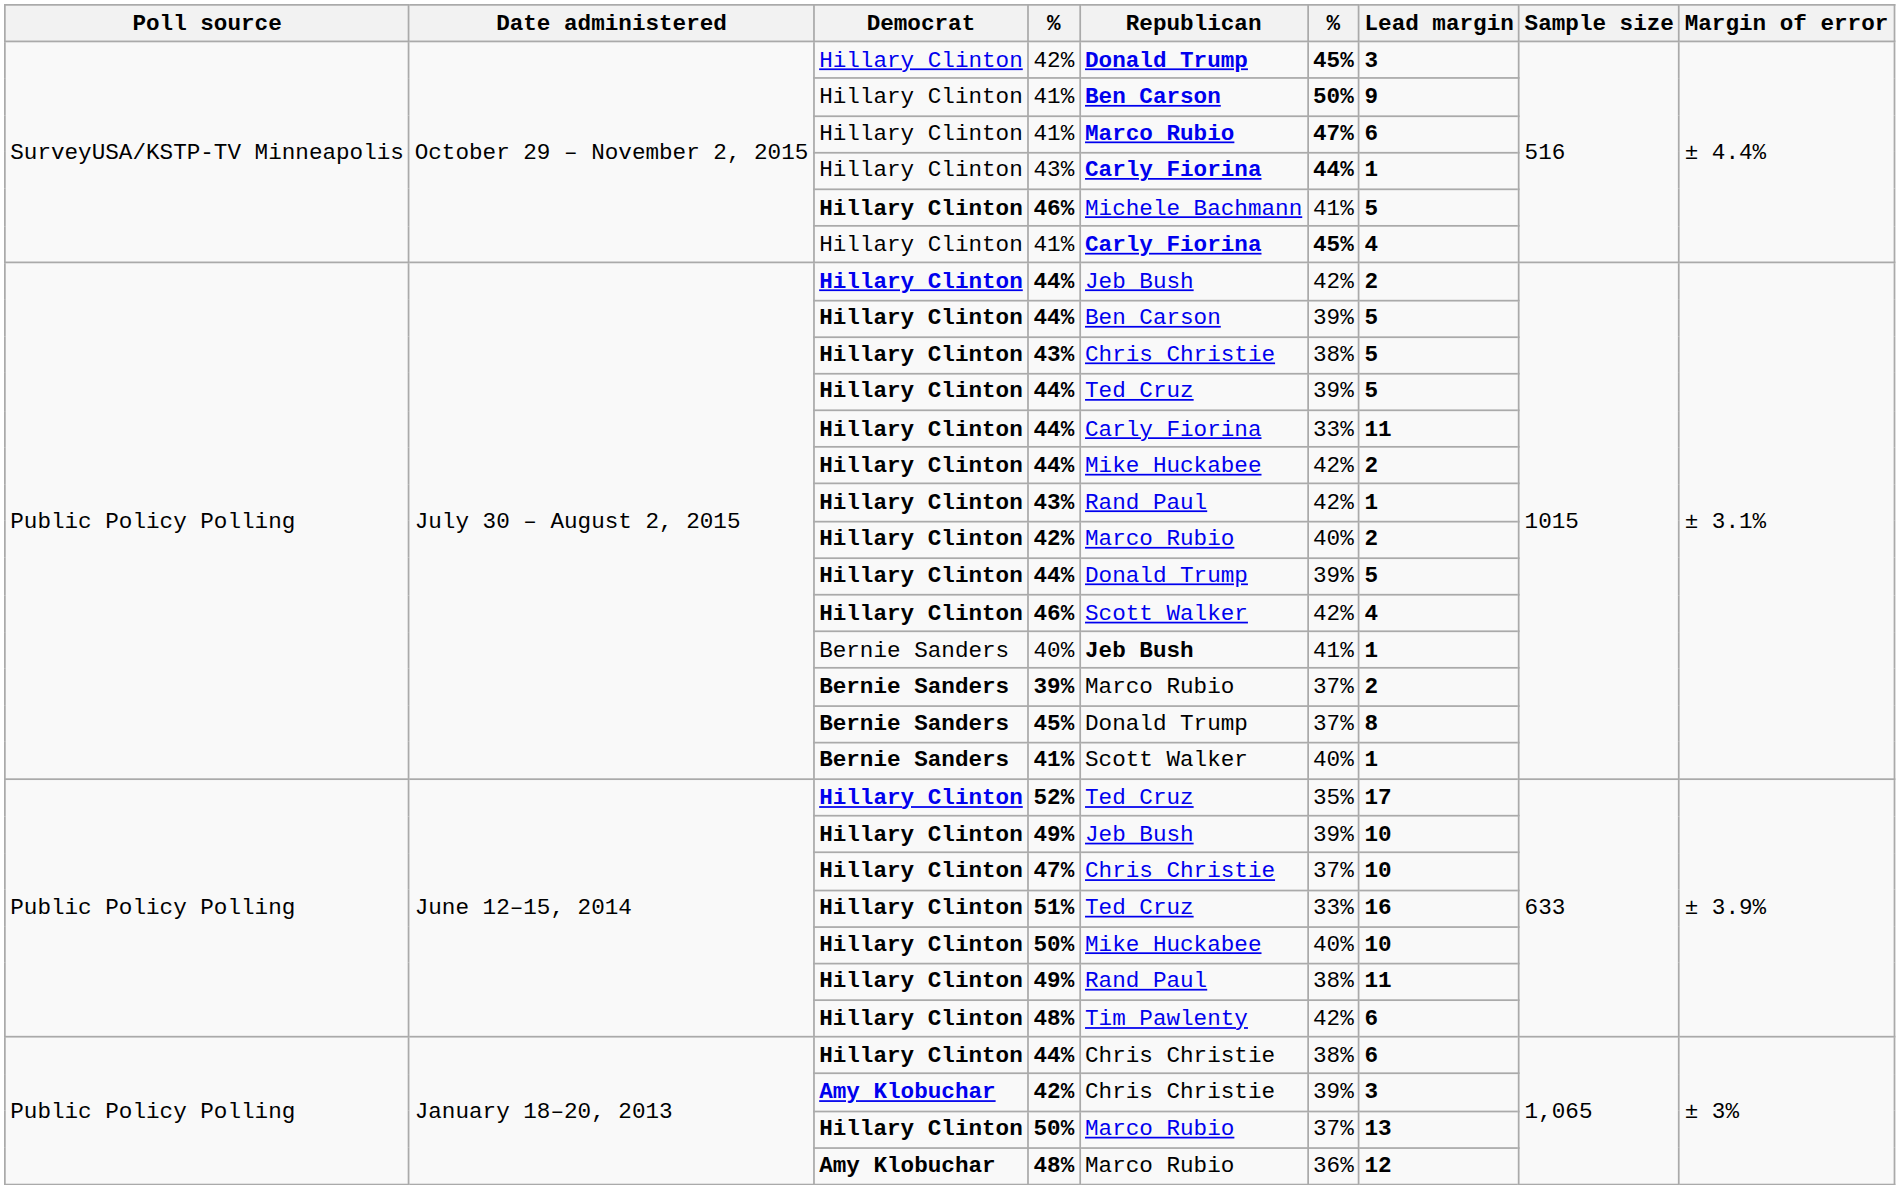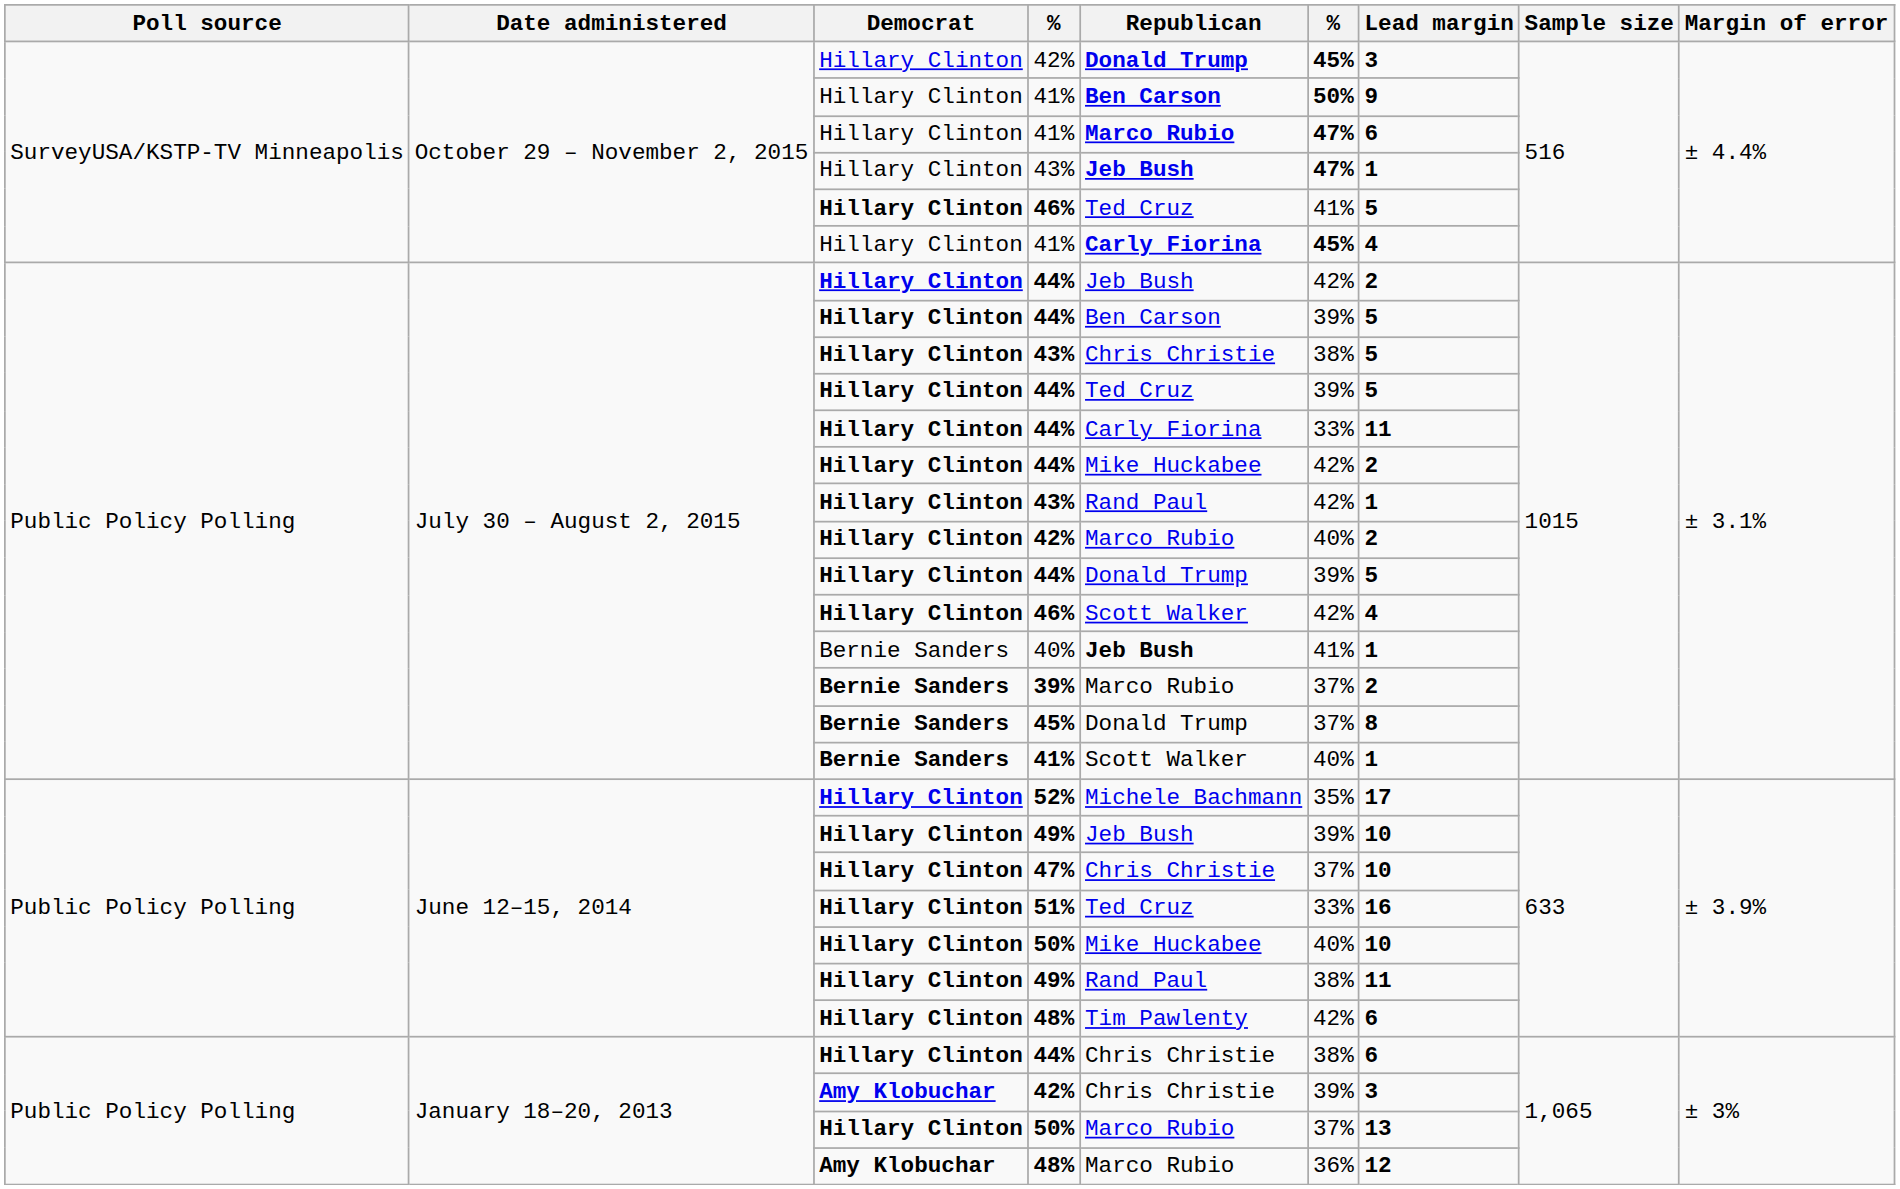October 29 – November 2, 2015 / 43% | Republican: Carly Fiorina -> Jeb Bush
October 29 – November 2, 2015 / 43% | column 6: 44% -> 47%
October 29 – November 2, 2015 / 46% | Republican: Michele Bachmann -> Ted Cruz
52% | Republican: Ted Cruz -> Michele Bachmann
